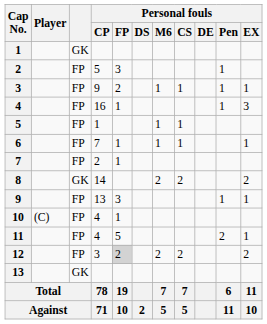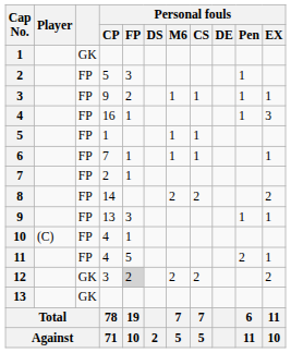8 | column 3: GK -> FP
12 | column 3: FP -> GK
